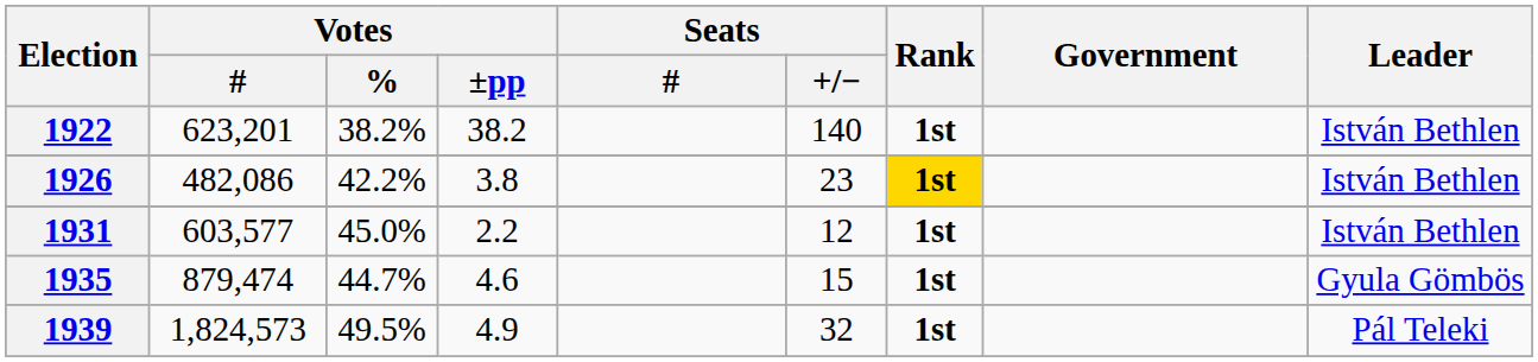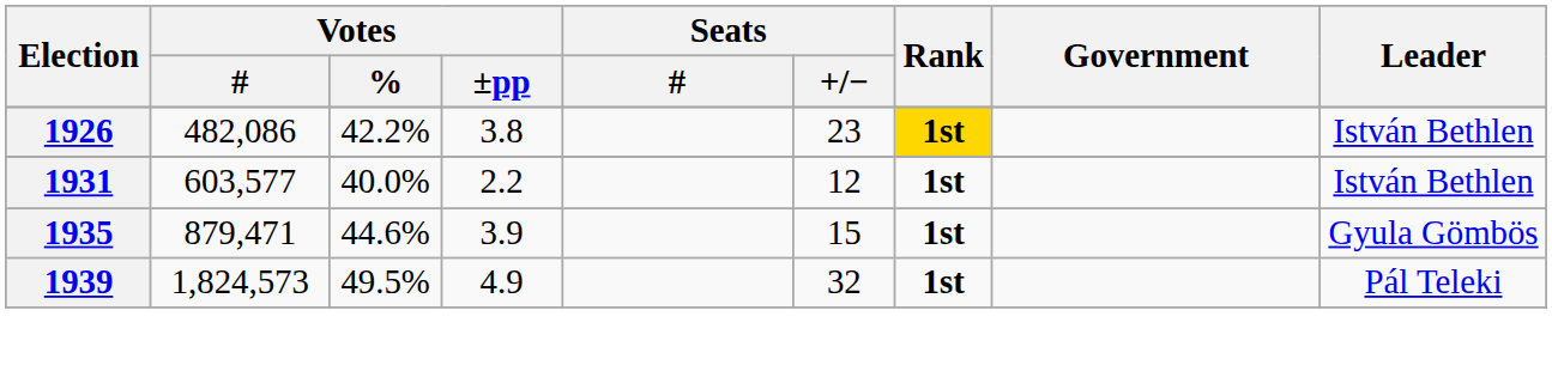- row: 1922 | 623,201 | 38.2% | 38.2 | 140 | 1st | István Bethlen
1931 | Votes / %: 45.0% -> 40.0%
1935 | Votes / #: 879,474 -> 879,471
1935 | Votes / %: 44.7% -> 44.6%
1935 | Votes / ±pp: 4.6 -> 3.9
